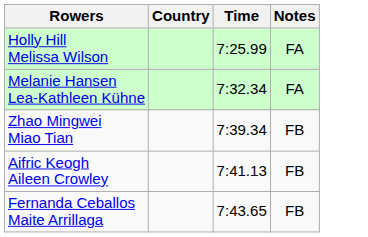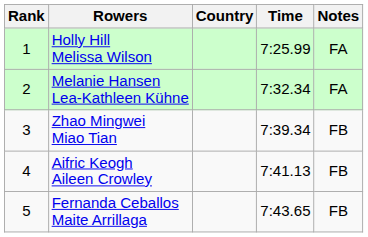+ column: Rank | 1 | 2 | 3 | 4 | 5
